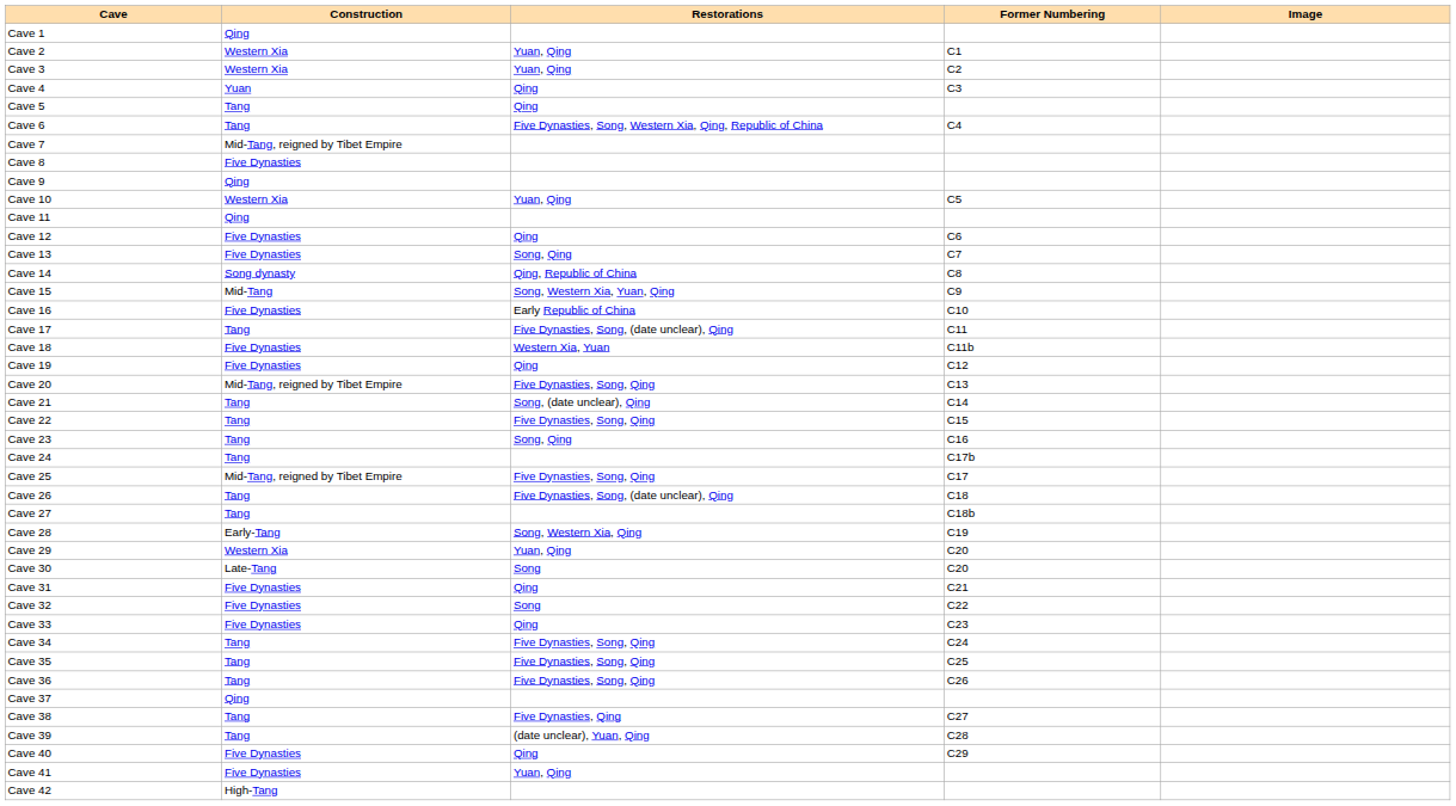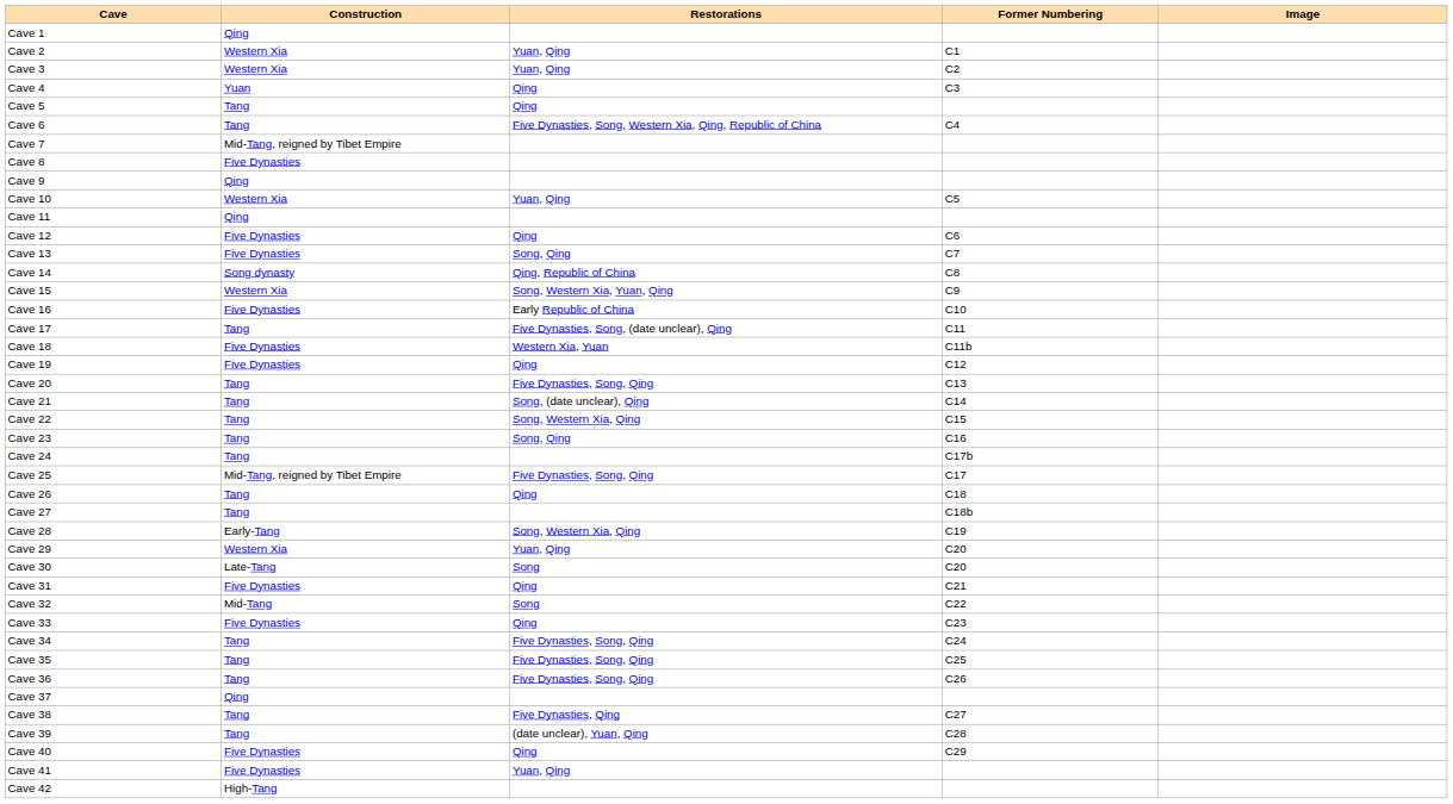Cave 15 | Construction: Mid-Tang -> Western Xia
Cave 20 | Construction: Mid-Tang, reigned by Tibet Empire -> Tang
Cave 22 | Restorations: Five Dynasties, Song, Qing -> Song, Western Xia, Qing
Cave 26 | Restorations: Five Dynasties, Song, (date unclear), Qing -> Qing
Cave 32 | Construction: Five Dynasties -> Mid-Tang
